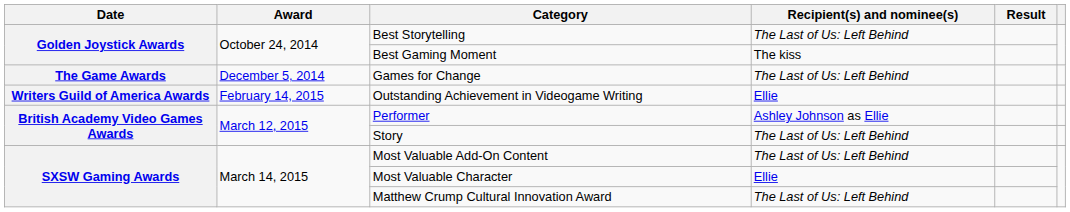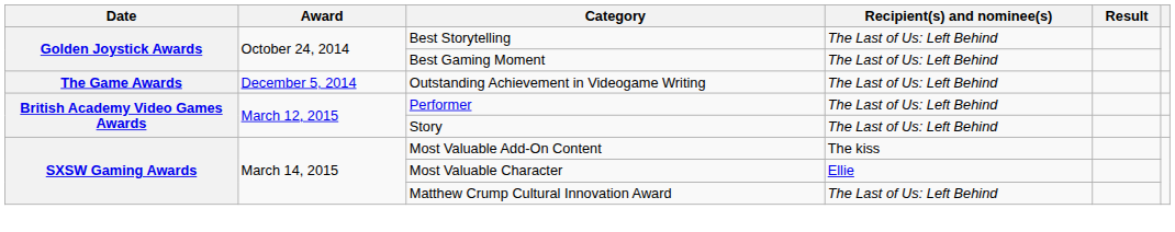Best Gaming Moment | Recipient(s) and nominee(s): The kiss -> The Last of Us: Left Behind
- row: The Game Awards | December 5, 2014 | Games for Change | The Last of Us: Left Behind
Outstanding Achievement in Videogame Writing | Date: Writers Guild of America Awards -> The Game Awards
Outstanding Achievement in Videogame Writing | Award: February 14, 2015 -> December 5, 2014
Outstanding Achievement in Videogame Writing | Recipient(s) and nominee(s): Ellie -> The Last of Us: Left Behind
Performer | Recipient(s) and nominee(s): Ashley Johnson as Ellie -> The Last of Us: Left Behind
Most Valuable Add-On Content | Recipient(s) and nominee(s): The Last of Us: Left Behind -> The kiss
